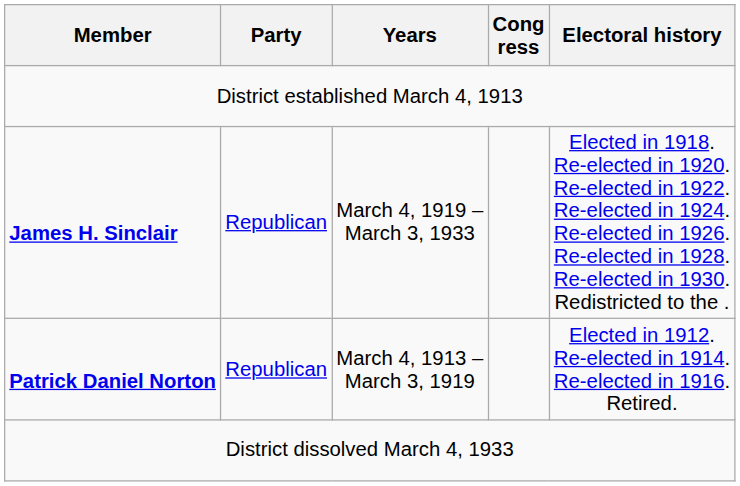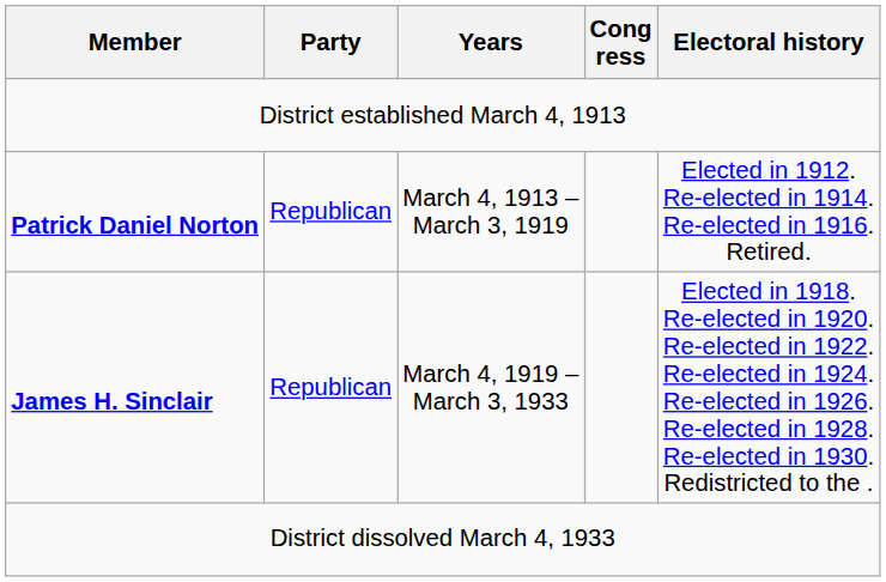rows swapped: Patrick Daniel Norton <-> James H. Sinclair
